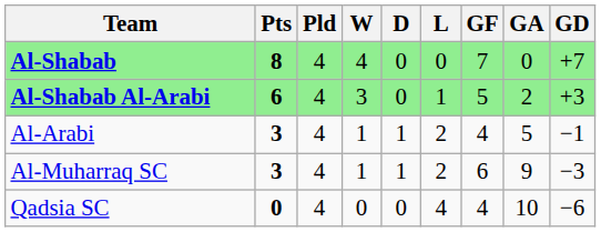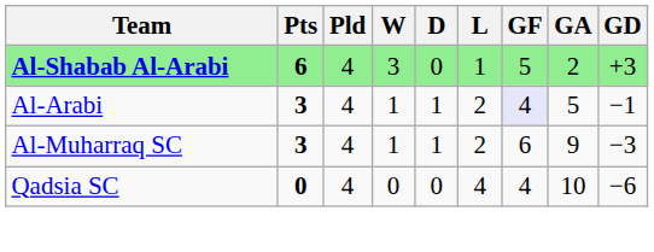- row: Al-Shabab | 8 | 4 | 4 | 0 | 0 | 7 | 0 | +7
Al-Arabi | GF: no background -> lavender background
